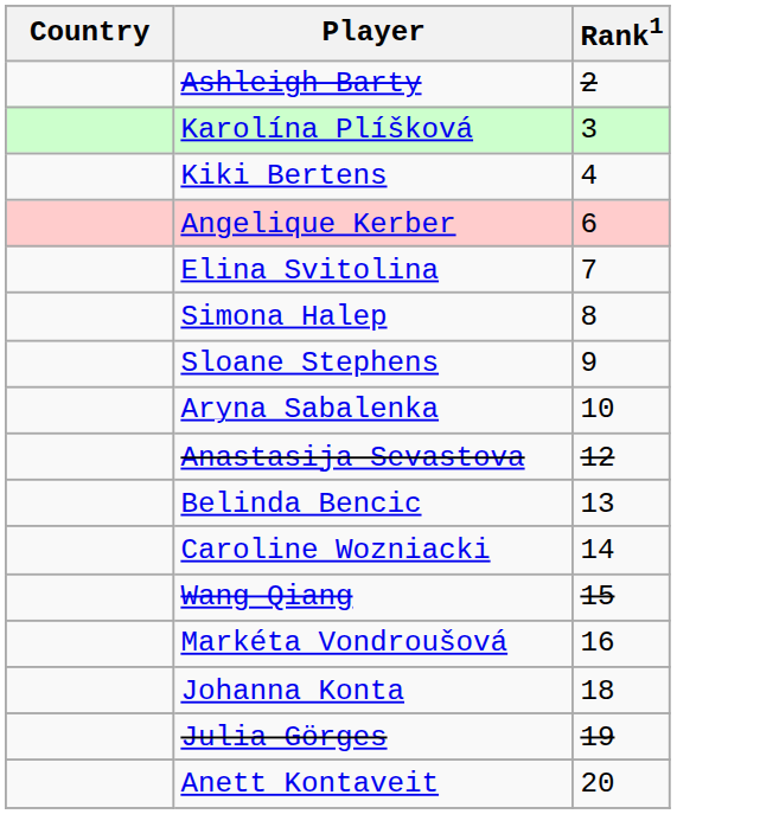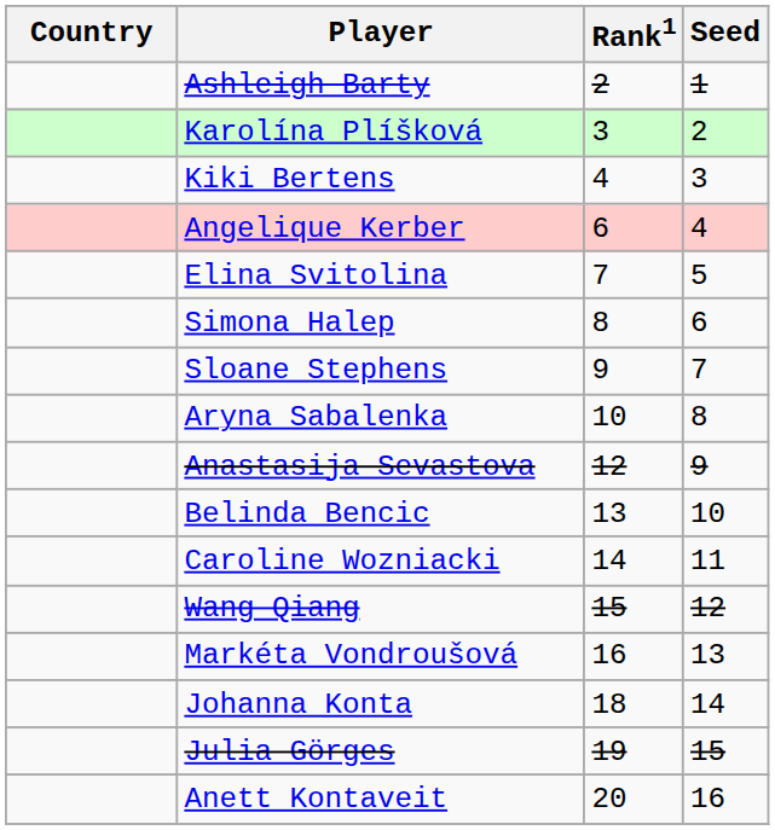+ column: Seed | 1 | 2 | 3 | 4 | 5 | 6 | 7 | 8 | 9 | 10 | 11 | 12 | 13 | 14 | 15 | 16
